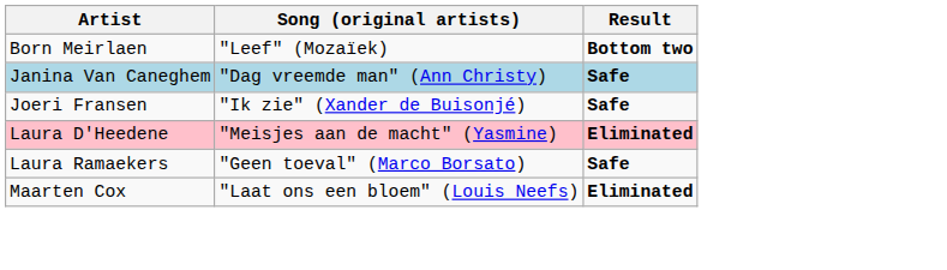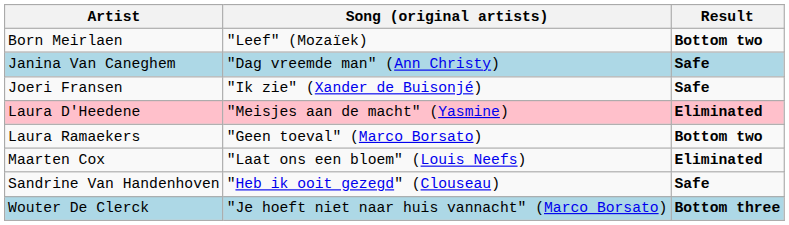Laura Ramaekers | Result: Safe -> Bottom two
+ row: Sandrine Van Handenhoven | "Heb ik ooit gezegd" (Clouseau) | Safe
+ row: Wouter De Clerck | "Je hoeft niet naar huis vannacht" (Marco Borsato) | Bottom three
